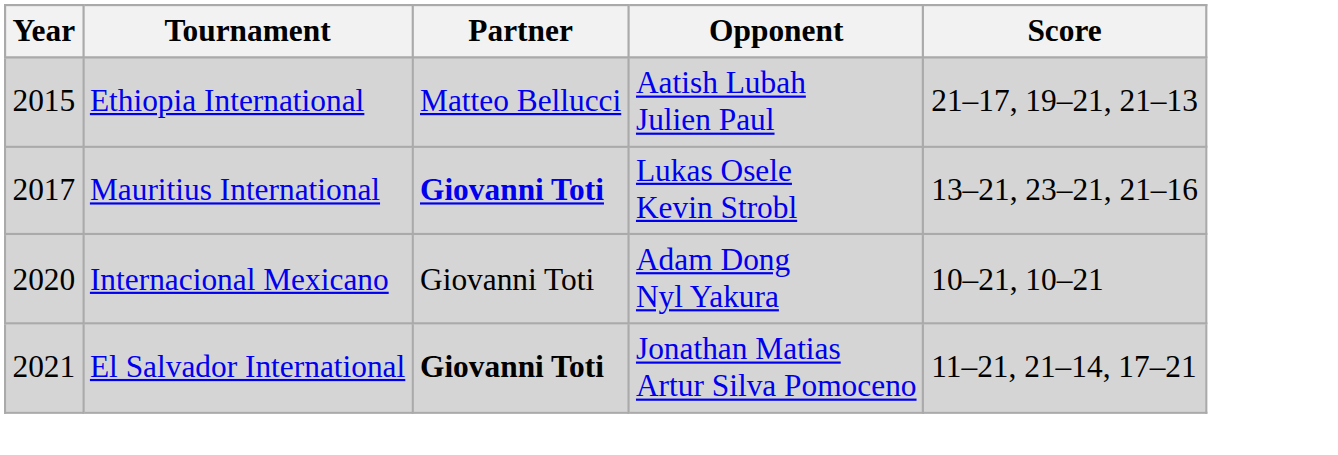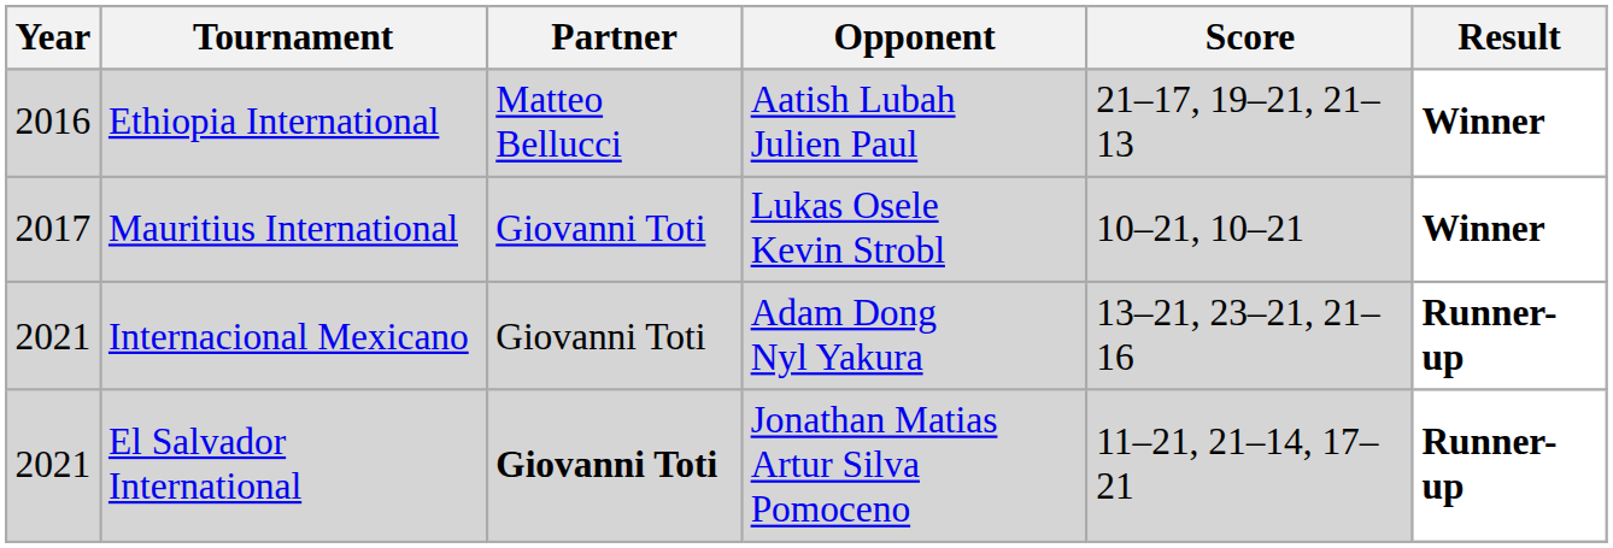+ column: Result | Winner | Winner | Runner-up | Runner-up
Ethiopia International | Year: 2015 -> 2016
Mauritius International | Partner: bold -> normal
Mauritius International | Score: 13–21, 23–21, 21–16 -> 10–21, 10–21
Internacional Mexicano | Year: 2020 -> 2021
Internacional Mexicano | Score: 10–21, 10–21 -> 13–21, 23–21, 21–16
